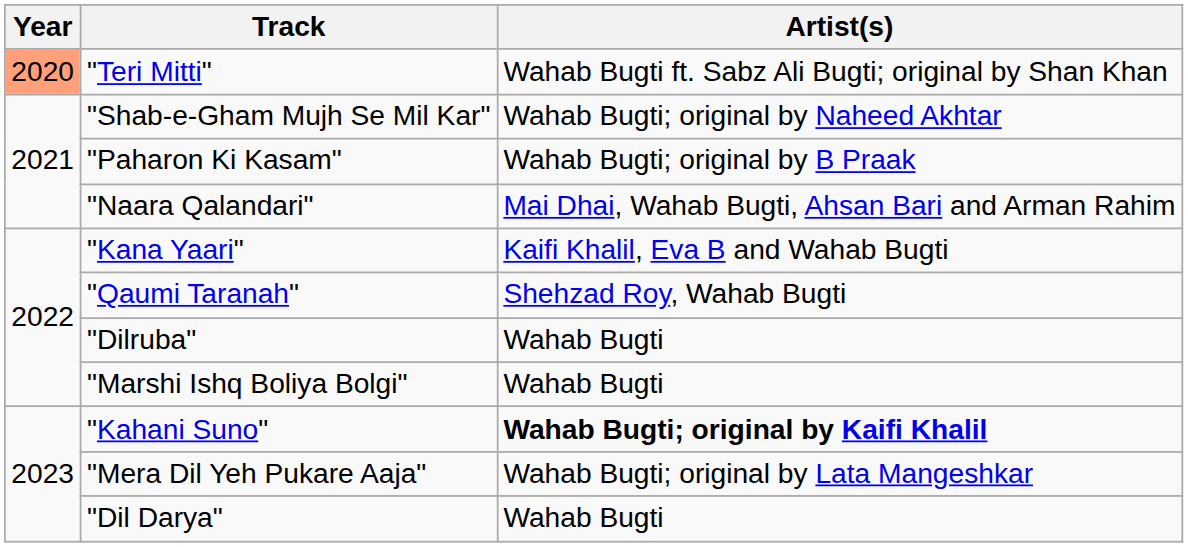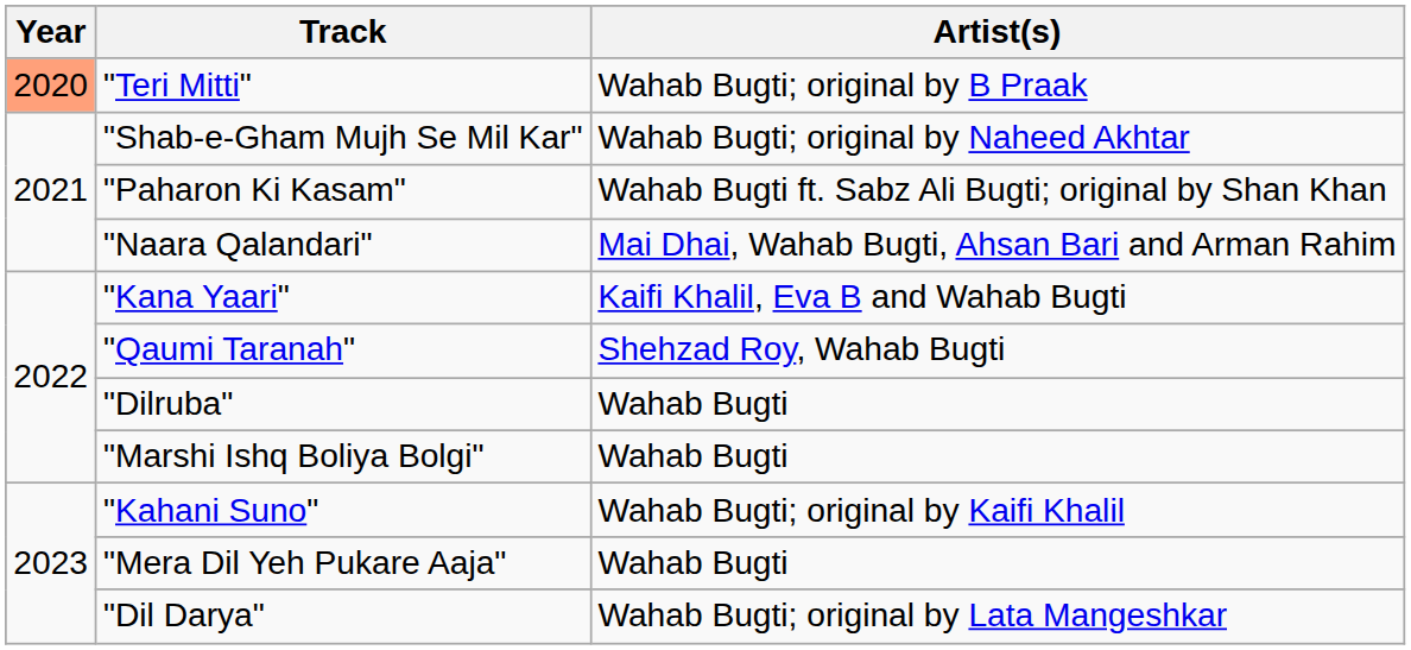"Teri Mitti" | Artist(s): Wahab Bugti ft. Sabz Ali Bugti; original by Shan Khan -> Wahab Bugti; original by B Praak
"Paharon Ki Kasam" | Artist(s): Wahab Bugti; original by B Praak -> Wahab Bugti ft. Sabz Ali Bugti; original by Shan Khan
"Kahani Suno" | Artist(s): bold -> normal
"Mera Dil Yeh Pukare Aaja" | Artist(s): Wahab Bugti; original by Lata Mangeshkar -> Wahab Bugti
"Dil Darya" | Artist(s): Wahab Bugti -> Wahab Bugti; original by Lata Mangeshkar
